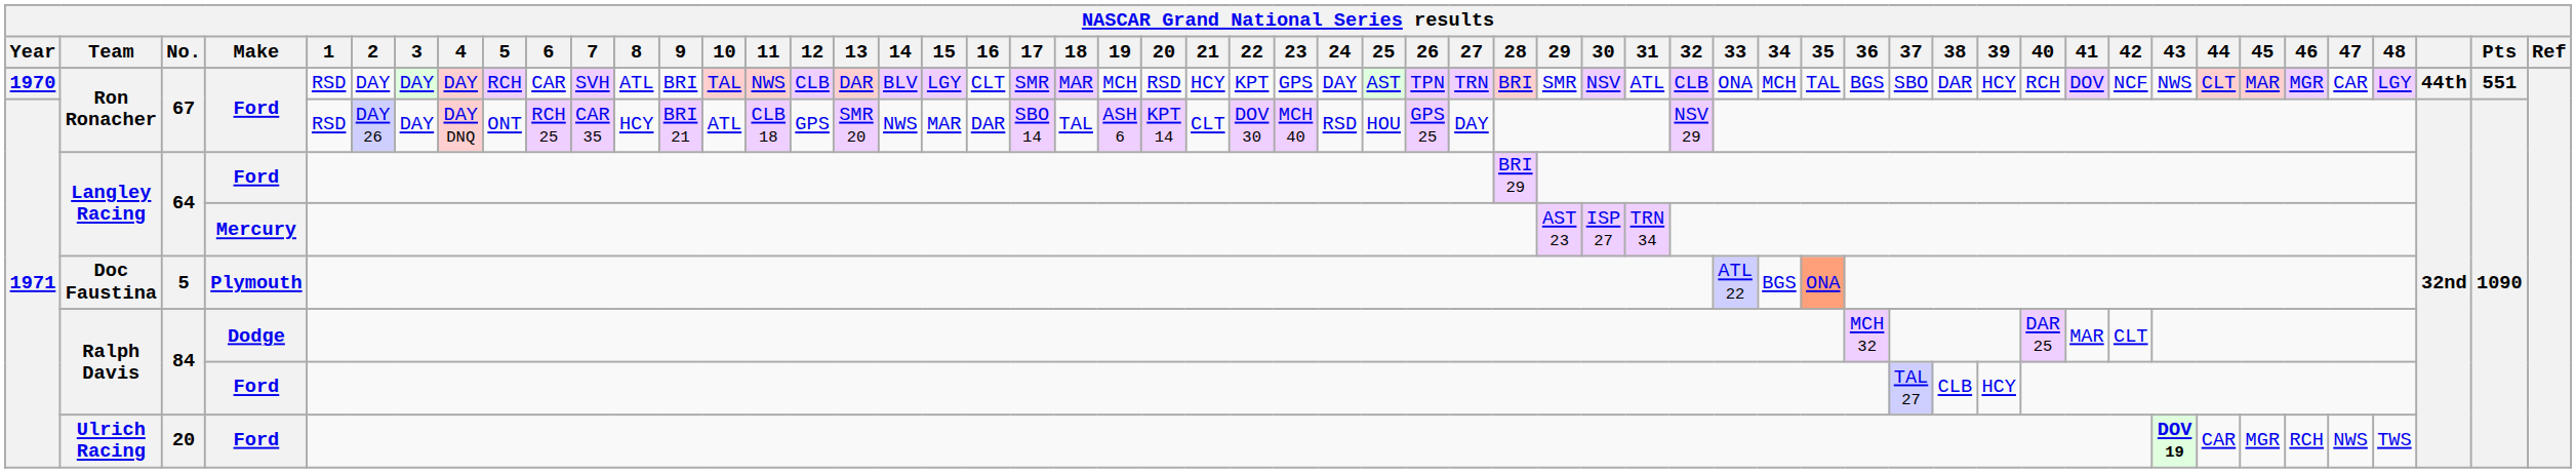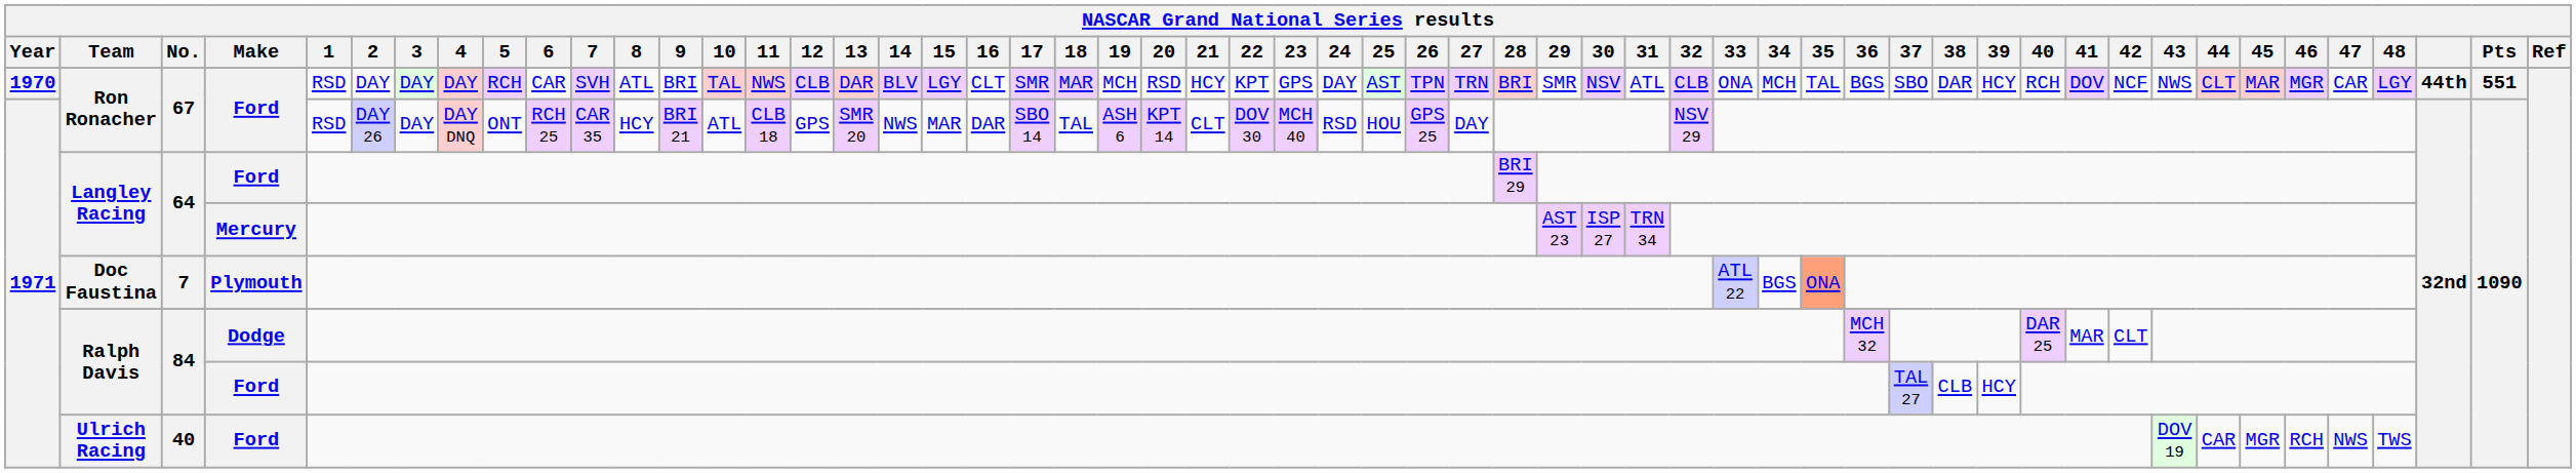Doc Faustina | NASCAR Grand National Series results / No.: 5 -> 7
Ulrich Racing | NASCAR Grand National Series results / No.: 20 -> 40
Ulrich Racing | NASCAR Grand National Series results / 43: bold -> normal
